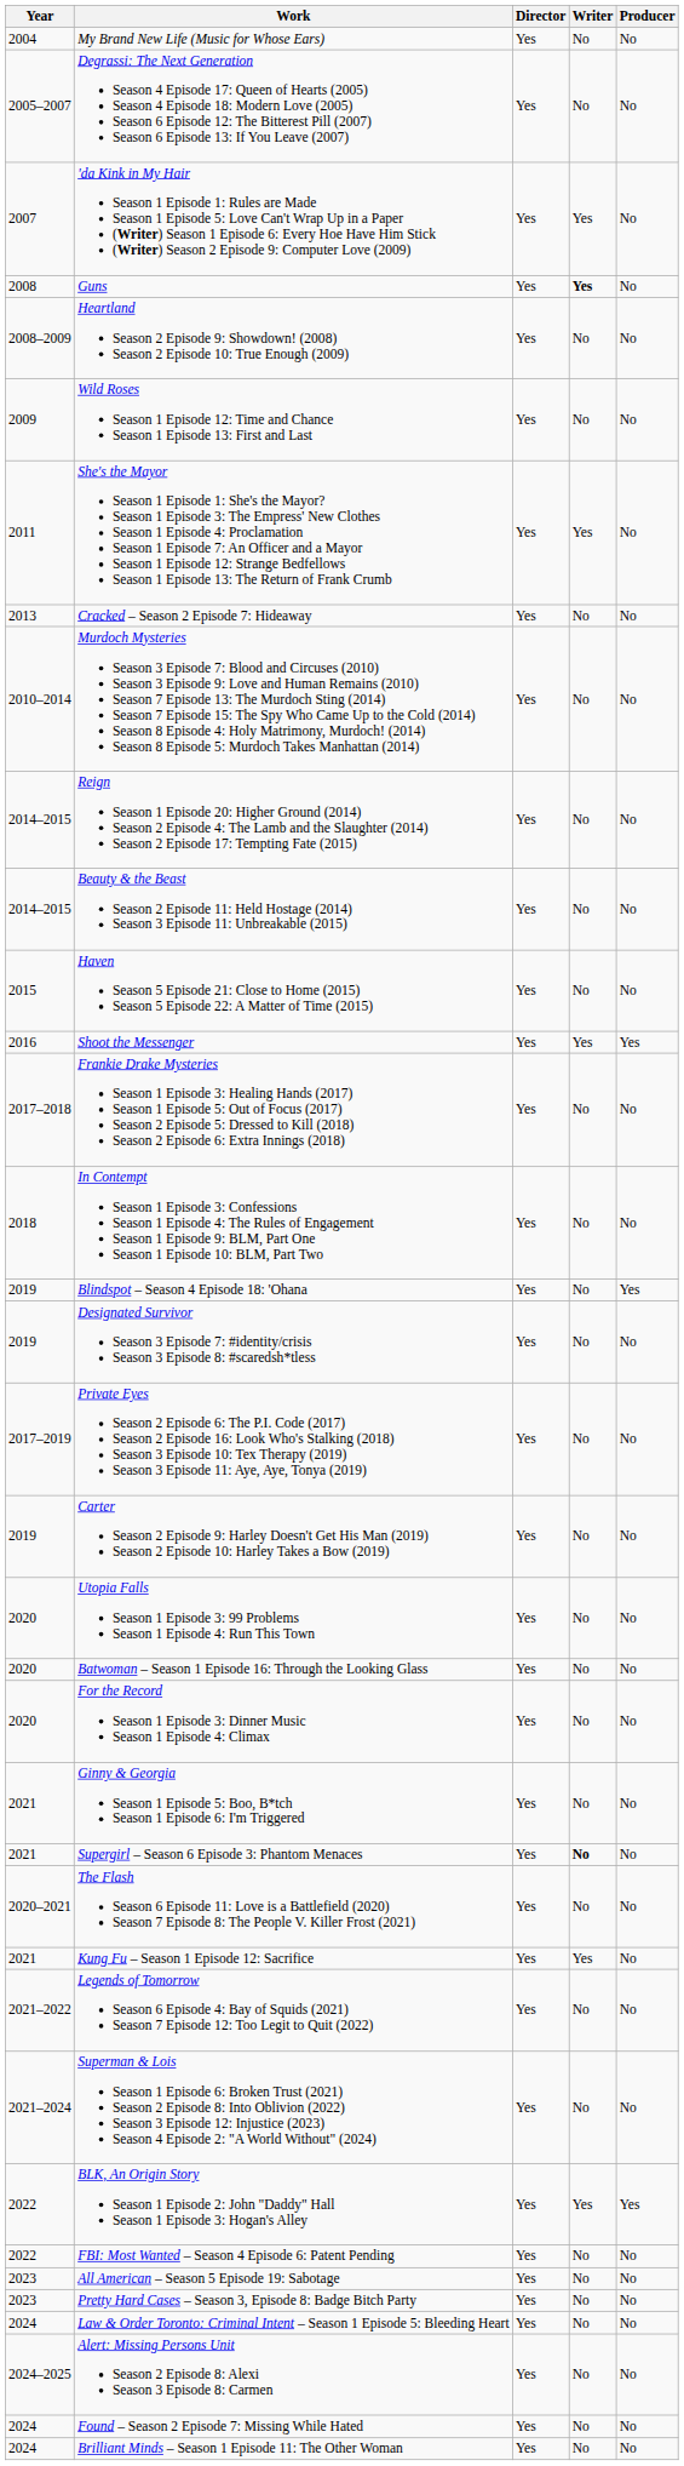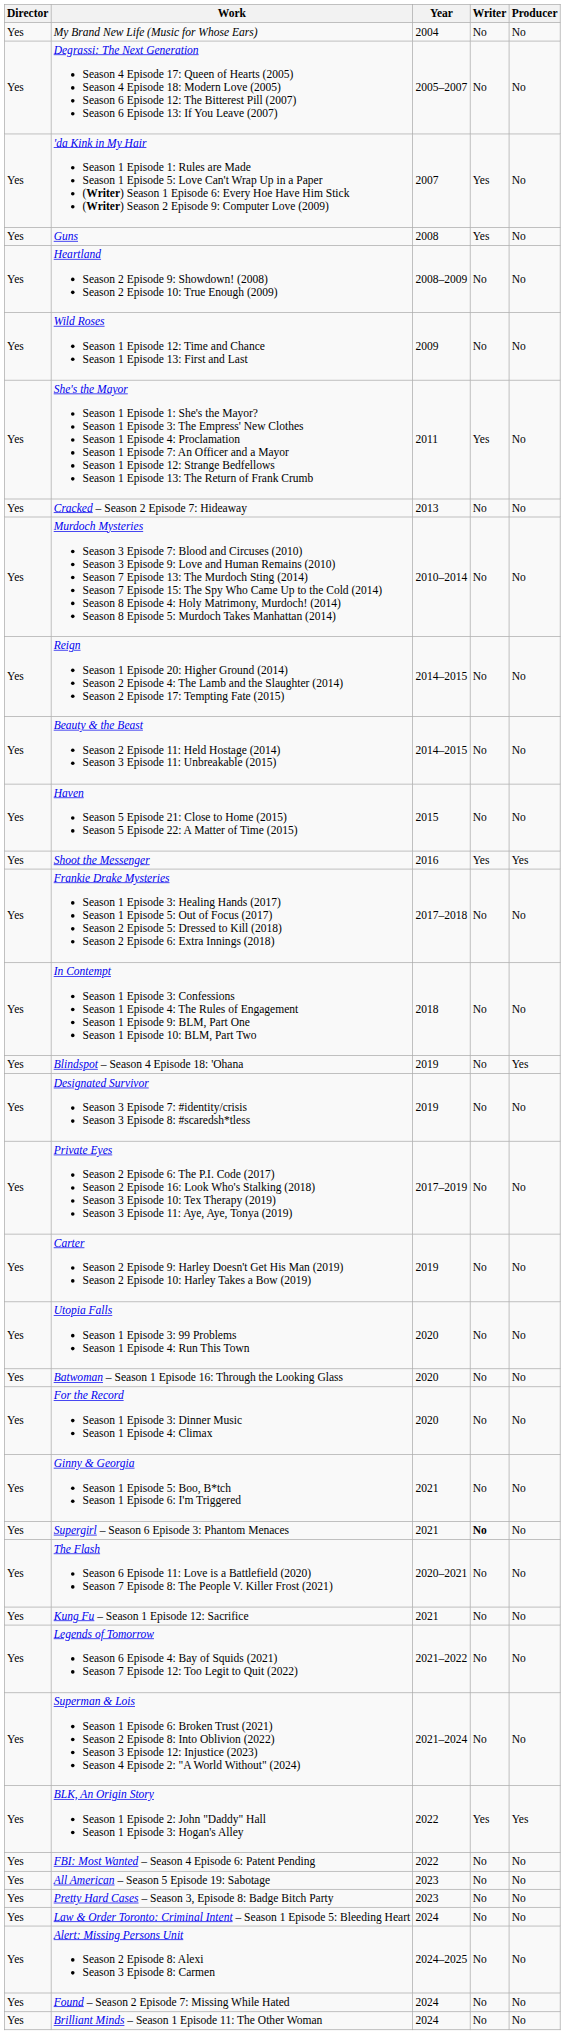columns swapped: Year <-> Director
Guns | Writer: bold -> normal
Kung Fu – Season 1 Episode 12: Sacrifice | Writer: Yes -> No
